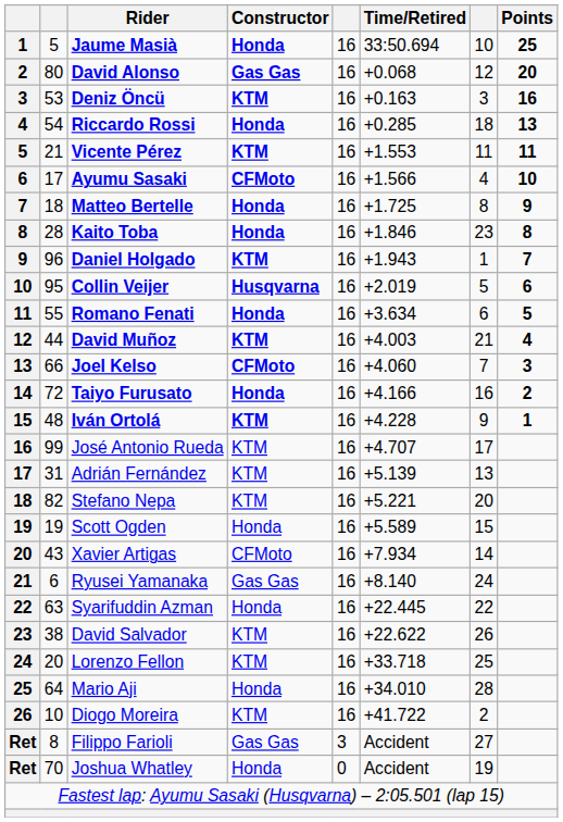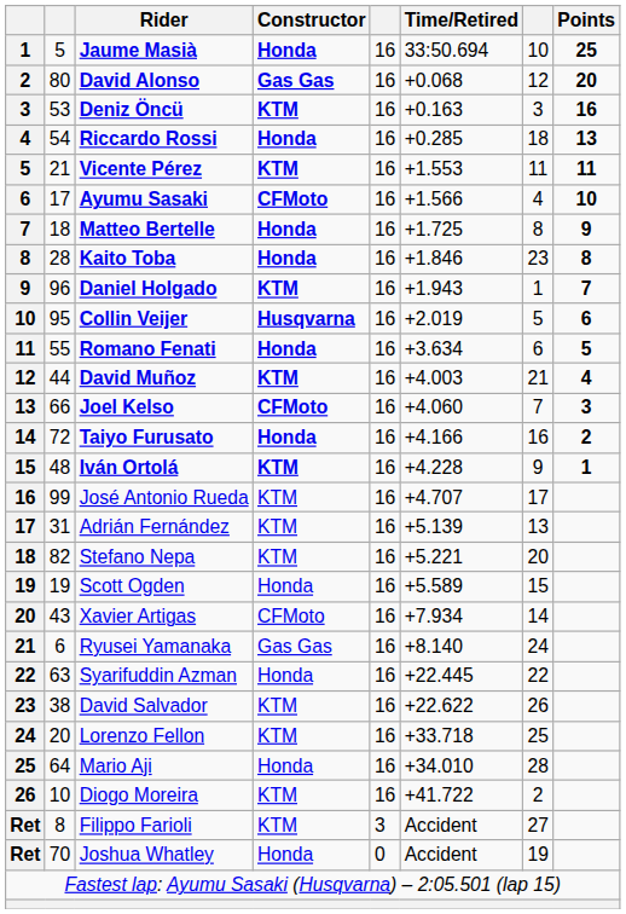Filippo Farioli | Constructor: Gas Gas -> KTM
